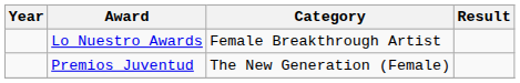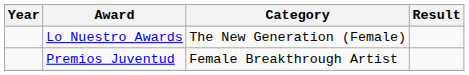Lo Nuestro Awards | Category: Female Breakthrough Artist -> The New Generation (Female)
Premios Juventud | Category: The New Generation (Female) -> Female Breakthrough Artist
